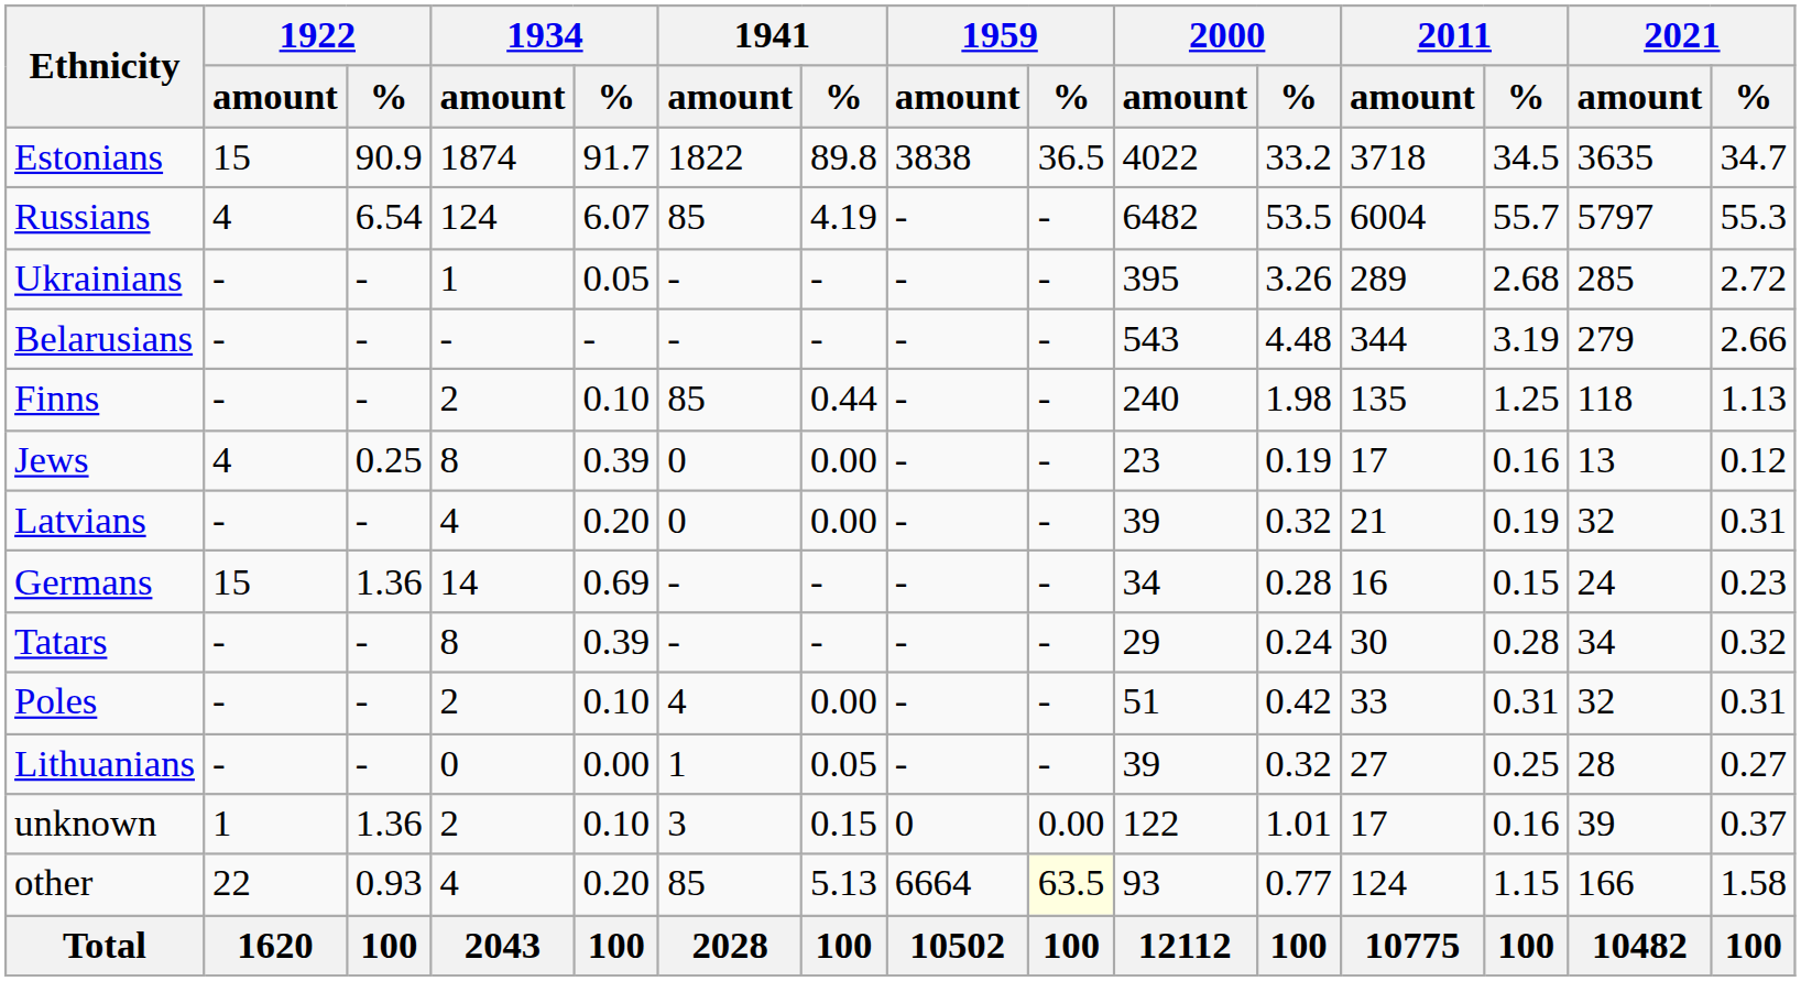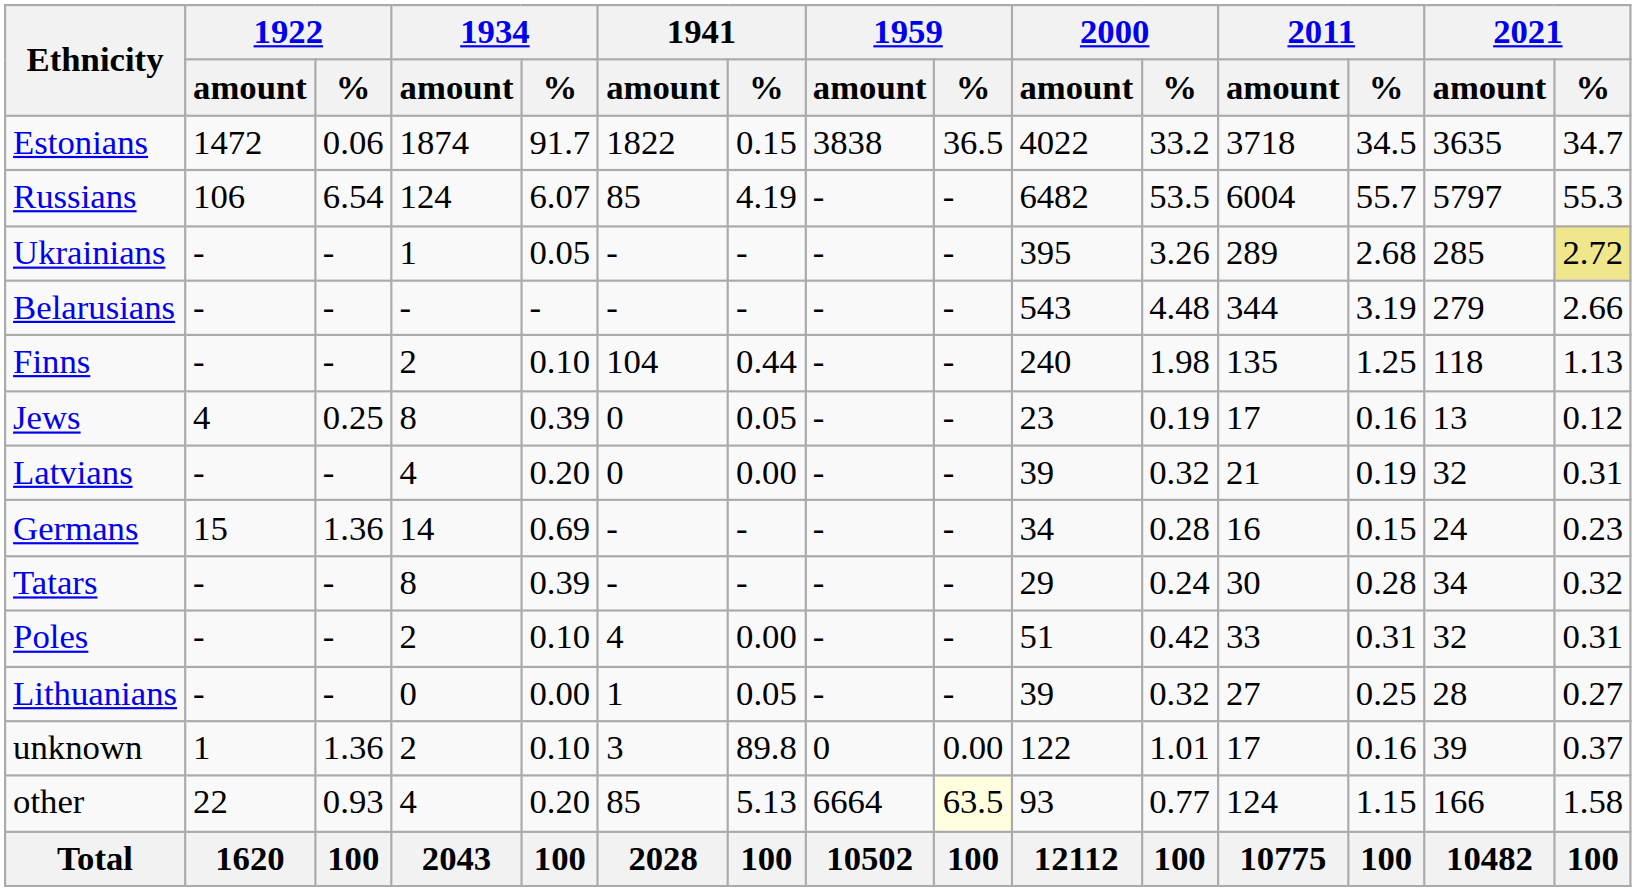Estonians | 1922 / amount: 15 -> 1472
Estonians | 1922 / %: 90.9 -> 0.06
Estonians | 1941 / %: 89.8 -> 0.15
Russians | 1922 / amount: 4 -> 106
Ukrainians | 2021 / %: no background -> khaki background
Finns | 1941 / amount: 85 -> 104
Jews | 1941 / %: 0.00 -> 0.05
unknown | 1941 / %: 0.15 -> 89.8
